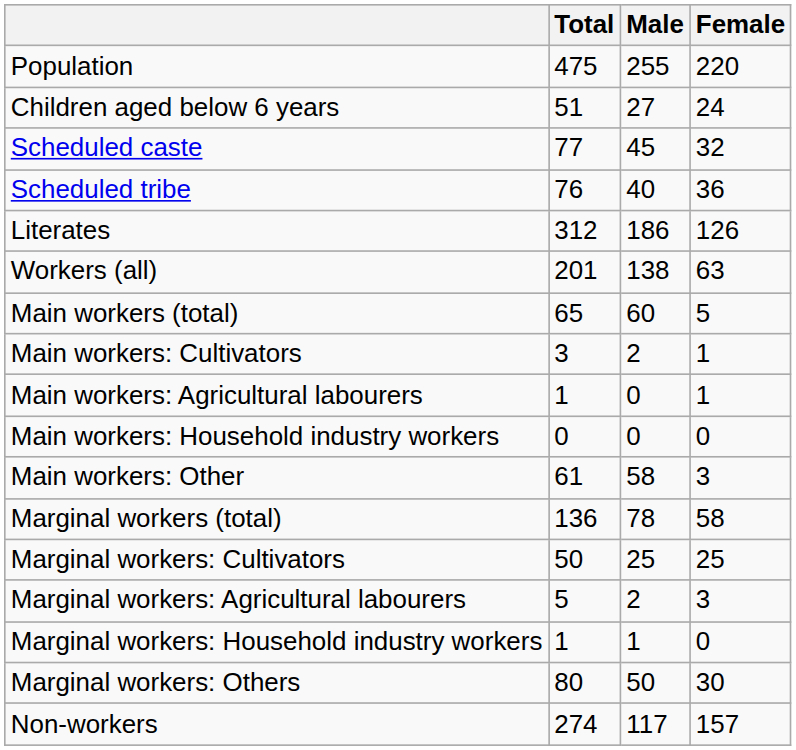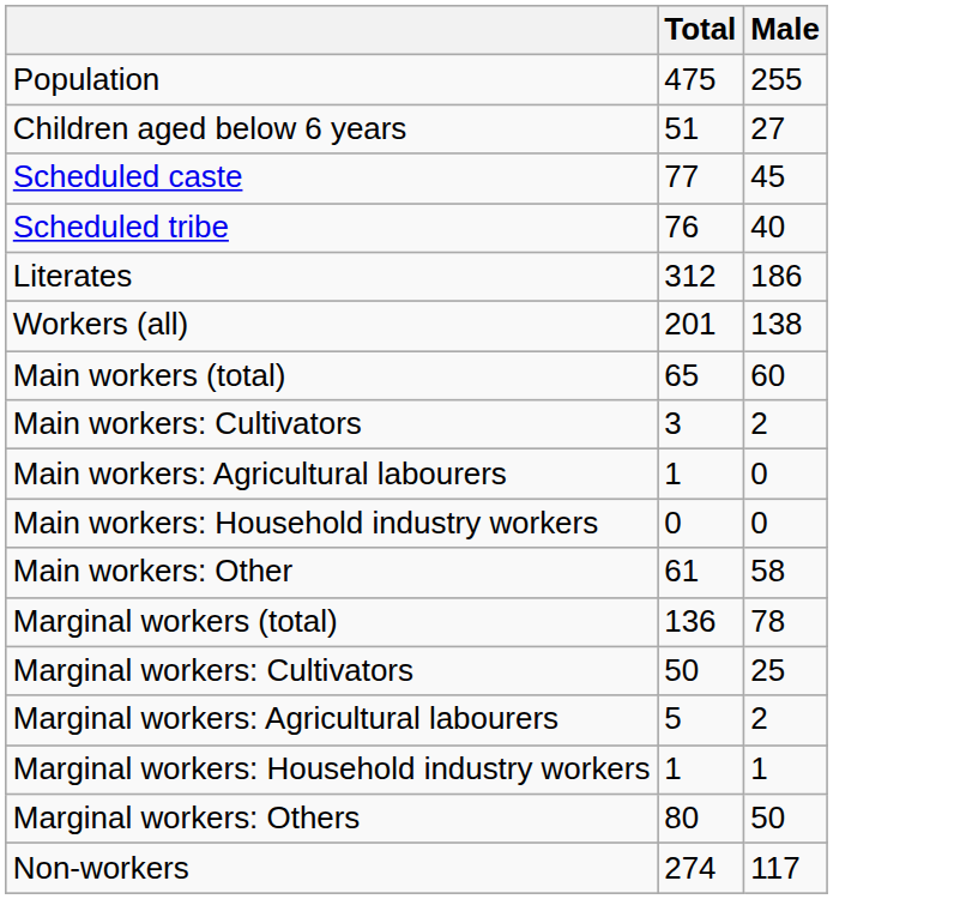- column: Female | 220 | 24 | 32 | 36 | 126 | 63 | 5 | 1 | 1 | 0 | 3 | 58 | 25 | 3 | 0 | 30 | 157
